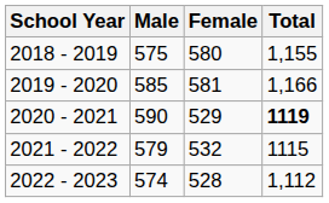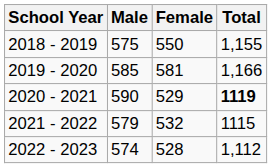2018 - 2019 | Female: 580 -> 550
